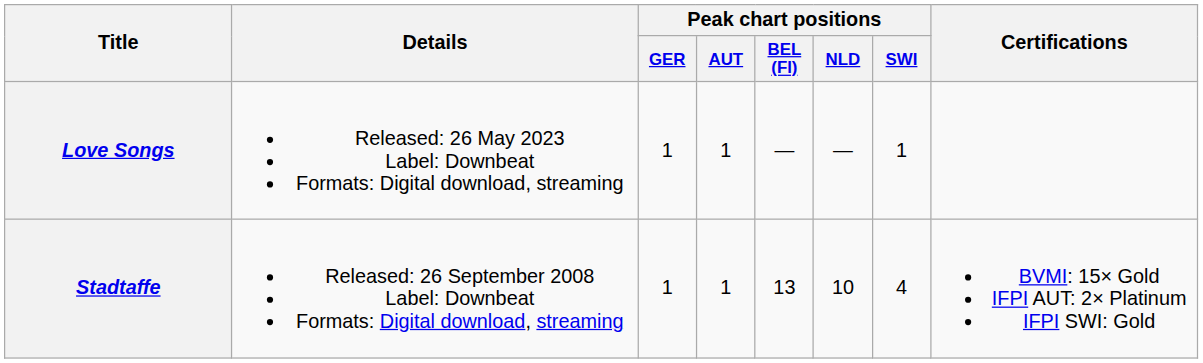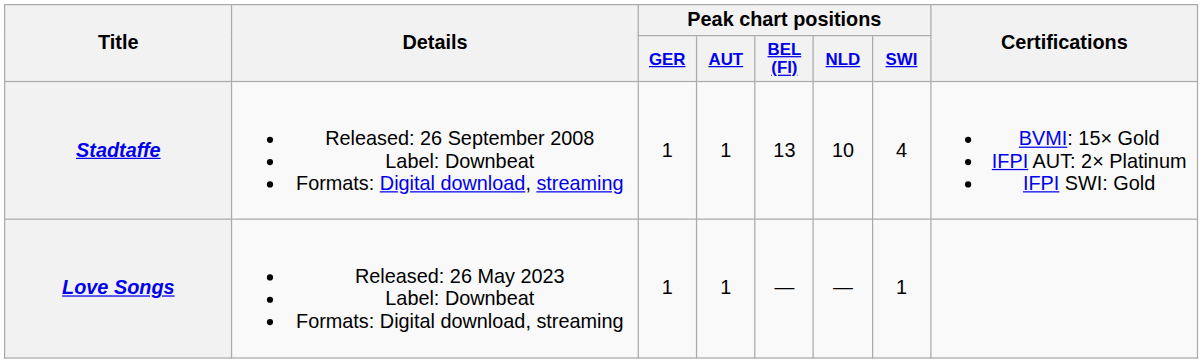rows swapped: Stadtaffe <-> Love Songs
